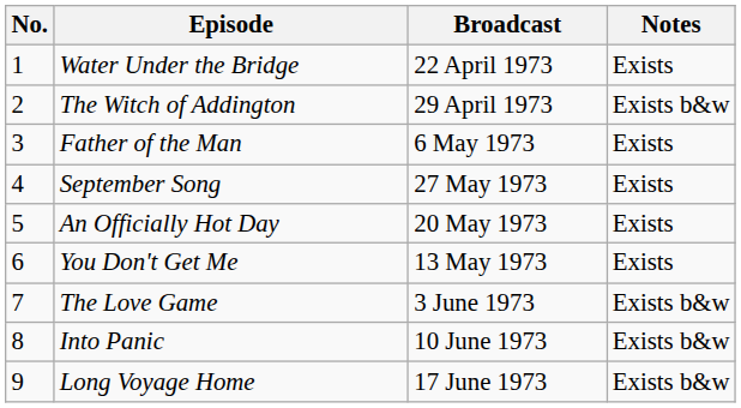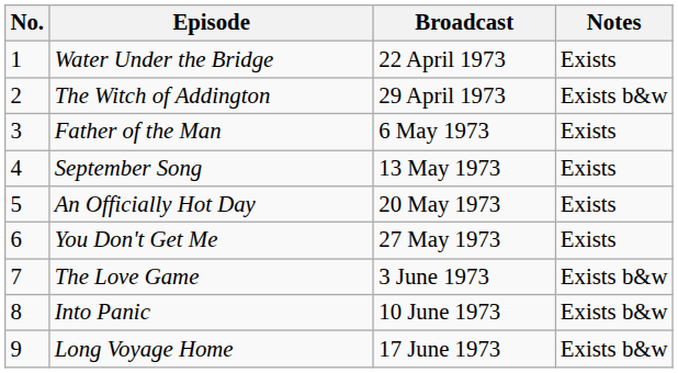September Song | Broadcast: 27 May 1973 -> 13 May 1973
You Don't Get Me | Broadcast: 13 May 1973 -> 27 May 1973
